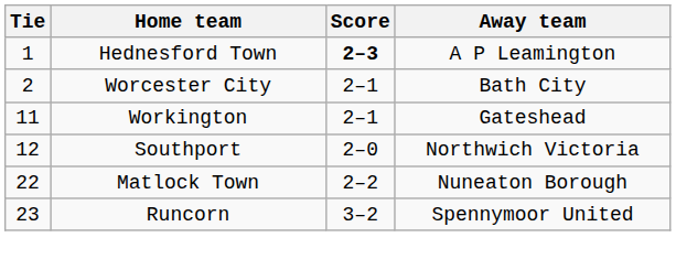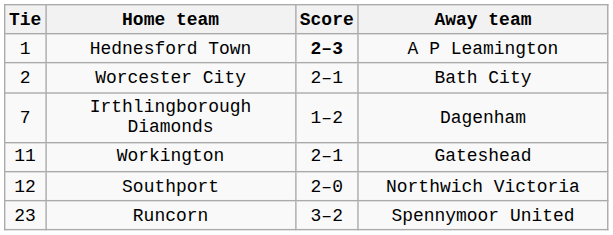+ row: 7 | Irthlingborough Diamonds | 1–2 | Dagenham
- row: 22 | Matlock Town | 2–2 | Nuneaton Borough
